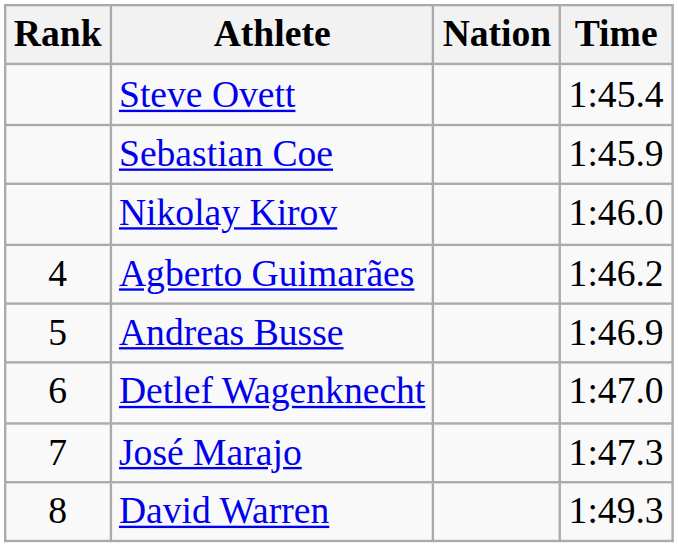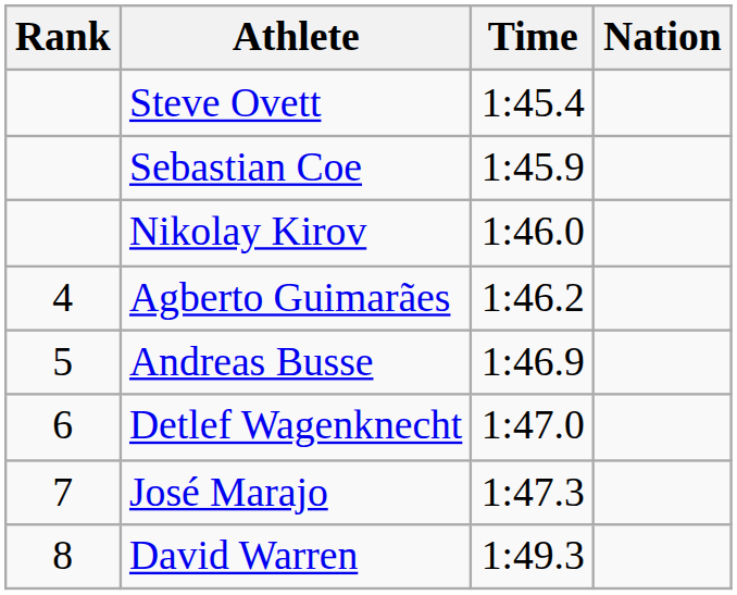columns swapped: Nation <-> Time
